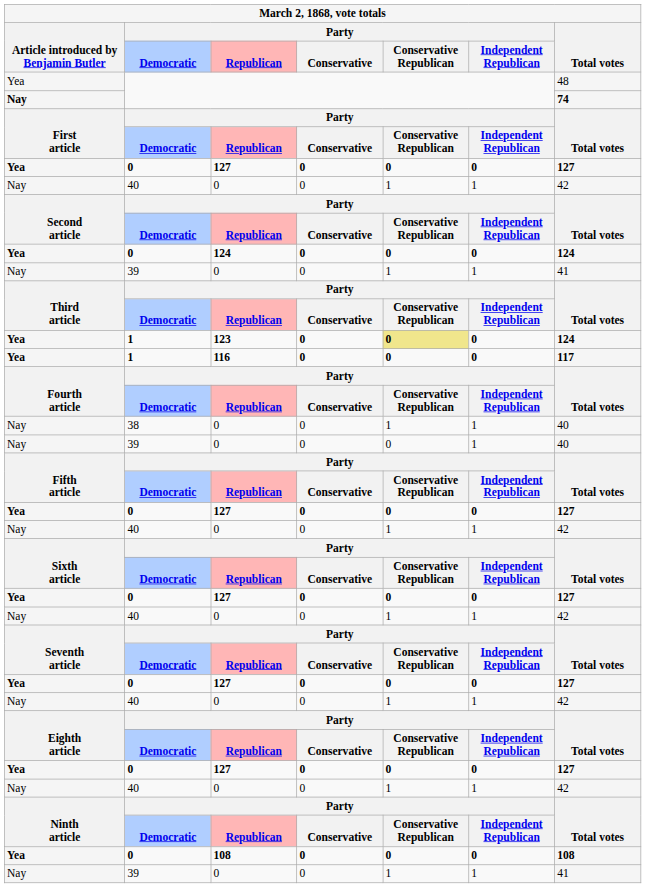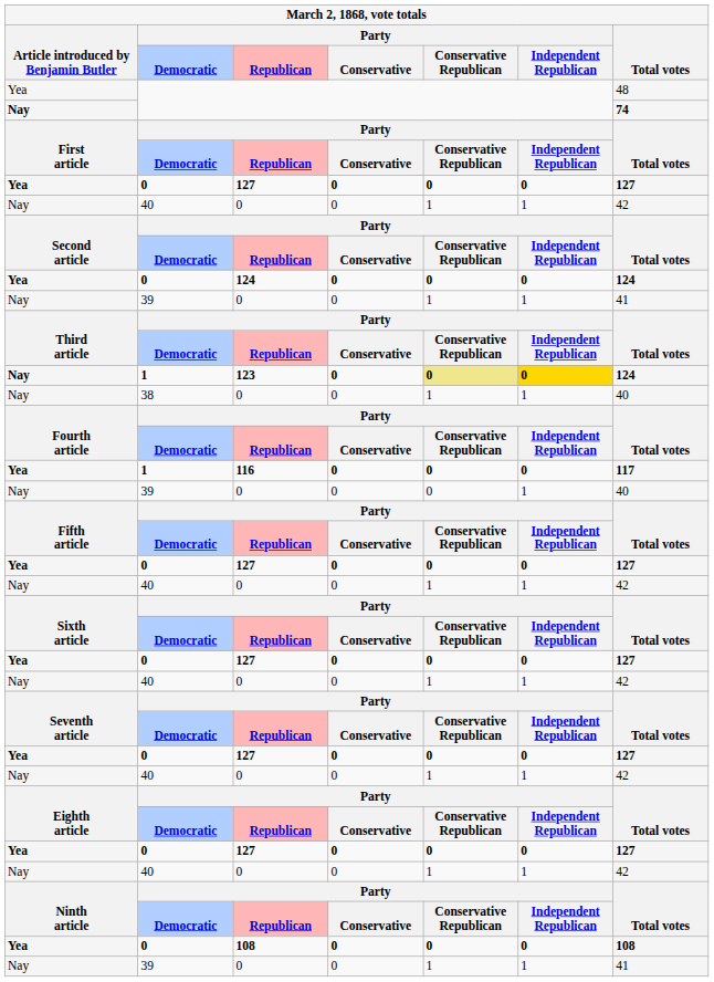123 | Article introduced by Benjamin Butler: Yea -> Nay
123 | Party / Independent Republican: no background -> gold background
rows swapped: 38 / 0 <-> 116
